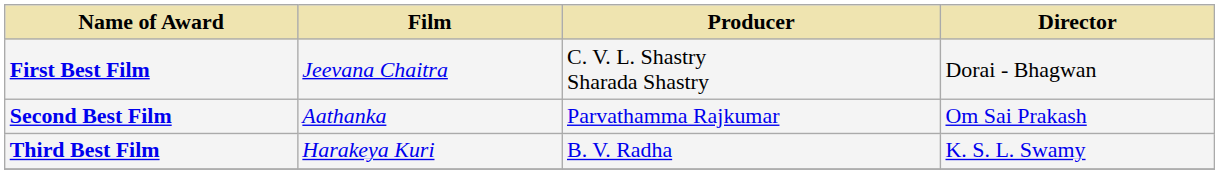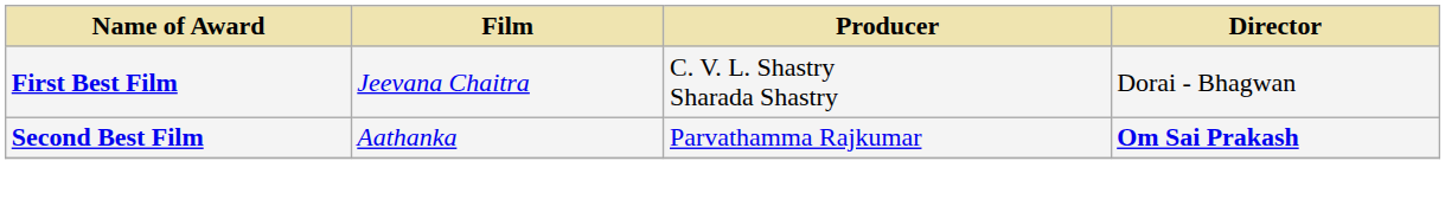Second Best Film | Director: normal -> bold
- row: Third Best Film | Harakeya Kuri | B. V. Radha | K. S. L. Swamy
